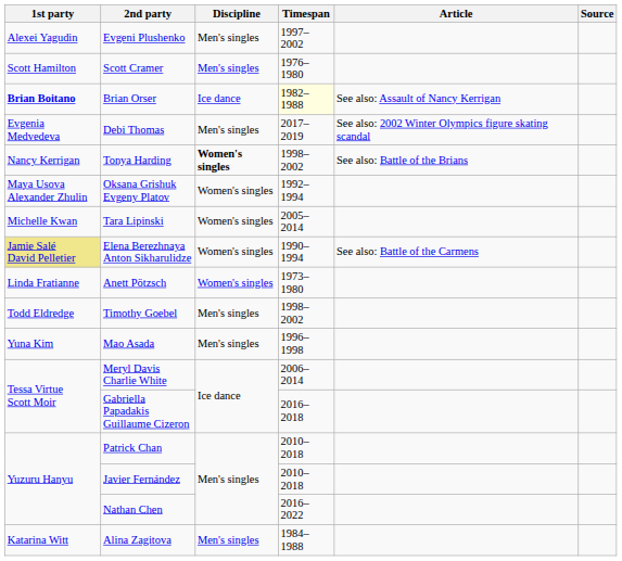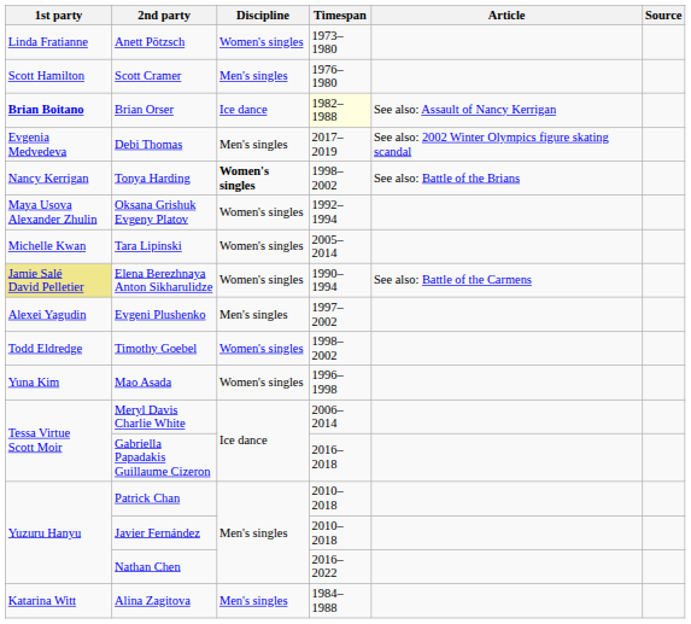rows swapped: Anett Pötzsch <-> Evgeni Plushenko
Timothy Goebel | Discipline: Men's singles -> Women's singles
Mao Asada | Discipline: Men's singles -> Women's singles
